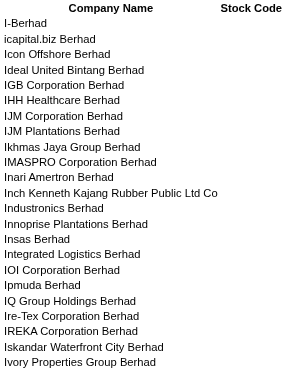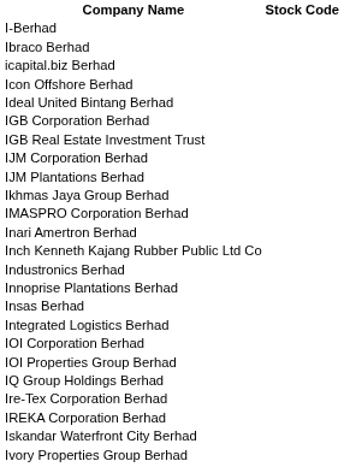+ row: Ibraco Berhad
+ row: IGB Real Estate Investment Trust
- row: IHH Healthcare Berhad
+ row: IOI Properties Group Berhad
- row: Ipmuda Berhad
